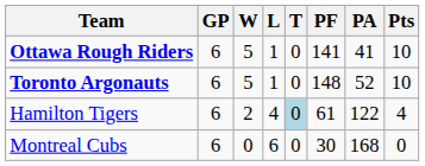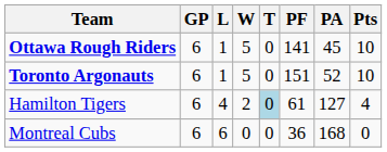columns swapped: W <-> L
Ottawa Rough Riders | PA: 41 -> 45
Toronto Argonauts | PF: 148 -> 151
Hamilton Tigers | PA: 122 -> 127
Montreal Cubs | PF: 30 -> 36
